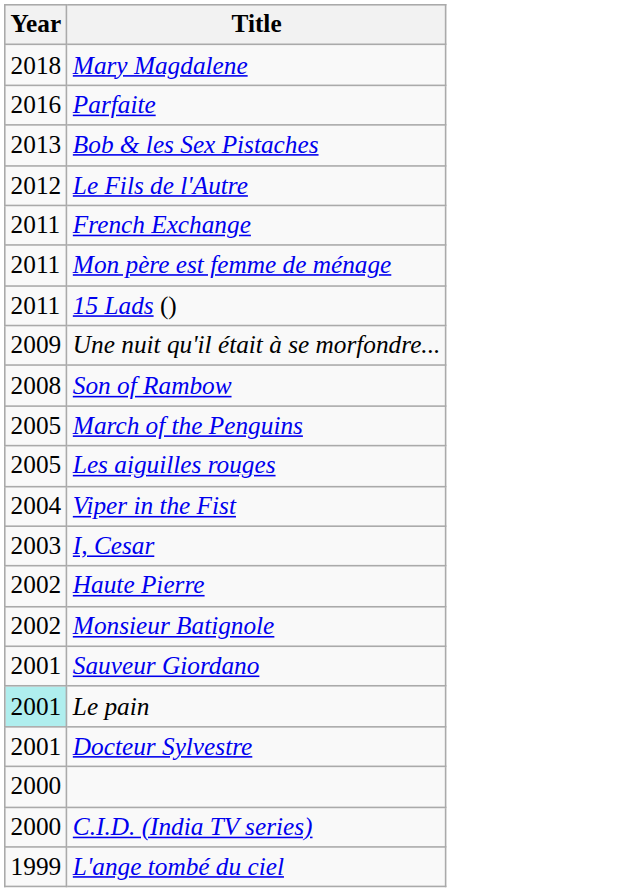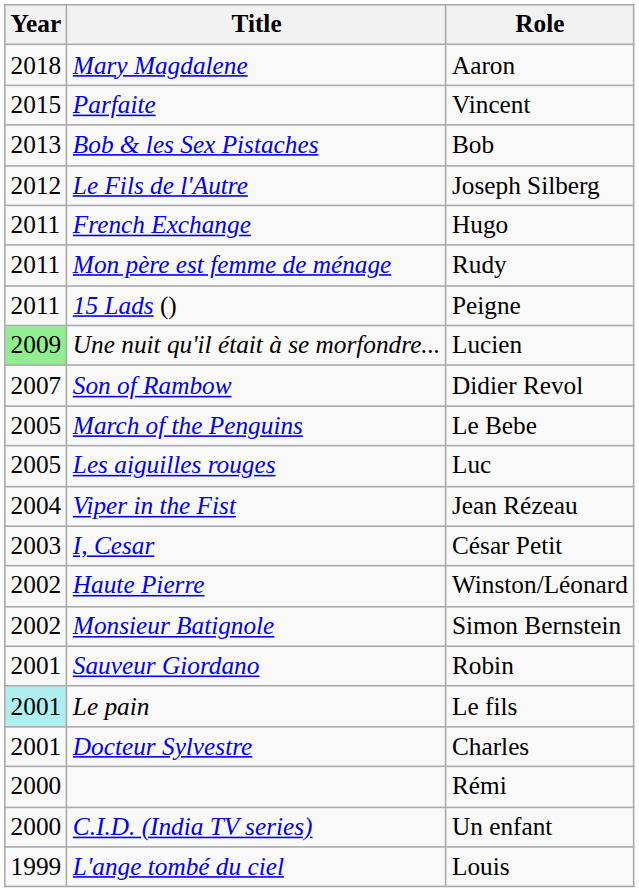+ column: Role | Aaron | Vincent | Bob | Joseph Silberg | Hugo | Rudy | Peigne | Lucien | Didier Revol | Le Bebe | Luc | Jean Rézeau | César Petit | Winston/Léonard | Simon Bernstein | Robin | Le fils | Charles | Rémi | Un enfant | Louis
Parfaite | Year: 2016 -> 2015
Une nuit qu'il était à se morfondre... | Year: no background -> lightgreen background
Son of Rambow | Year: 2008 -> 2007
